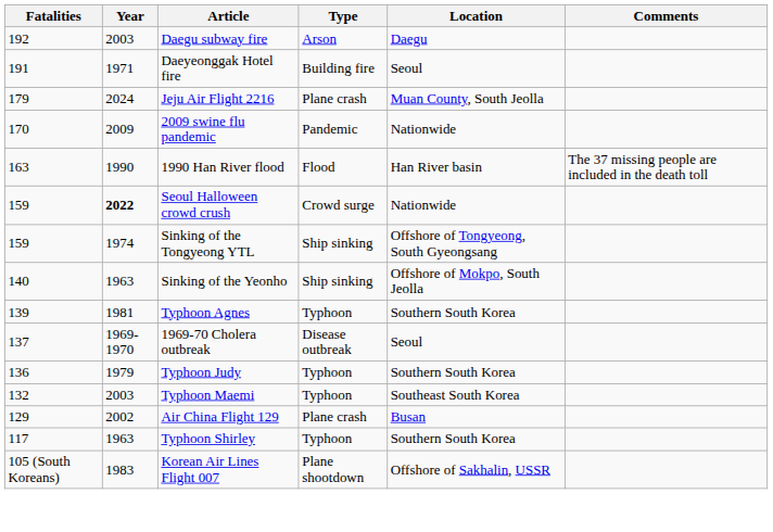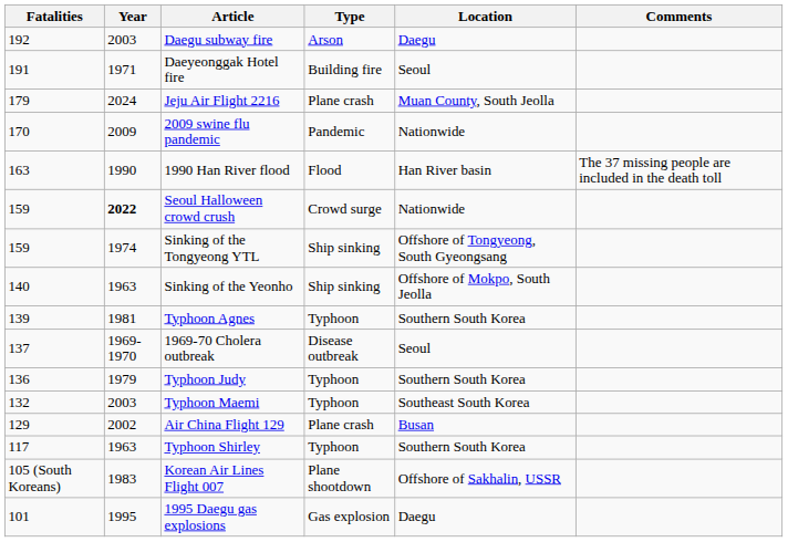+ row: 101 | 1995 | 1995 Daegu gas explosions | Gas explosion | Daegu
